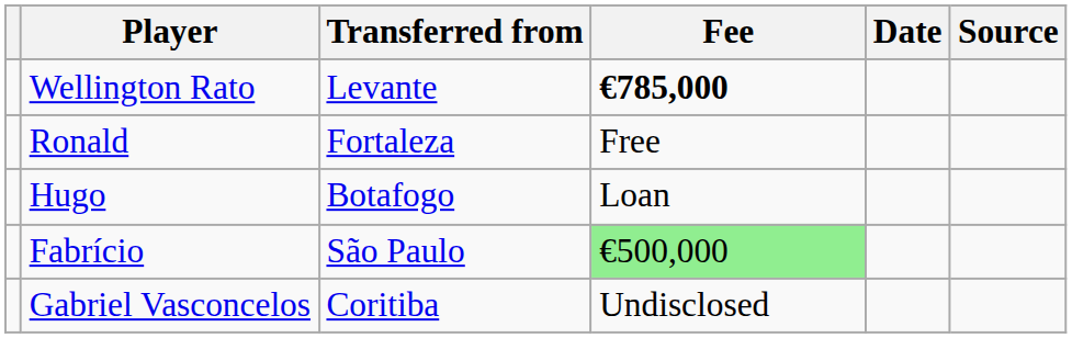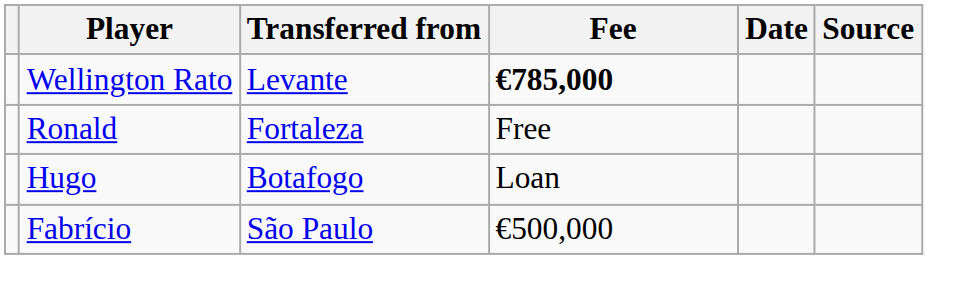Fabrício | Fee: lightgreen background -> no background
- row: Gabriel Vasconcelos | Coritiba | Undisclosed
